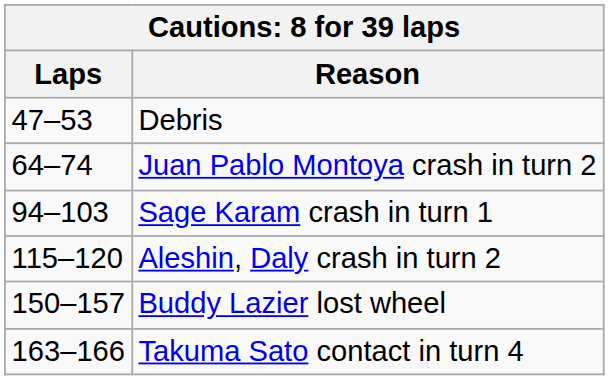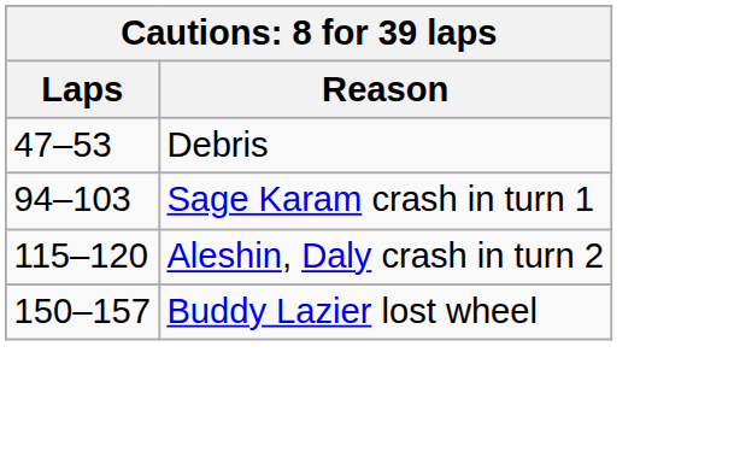- row: 64–74 | Juan Pablo Montoya crash in turn 2
- row: 163–166 | Takuma Sato contact in turn 4
